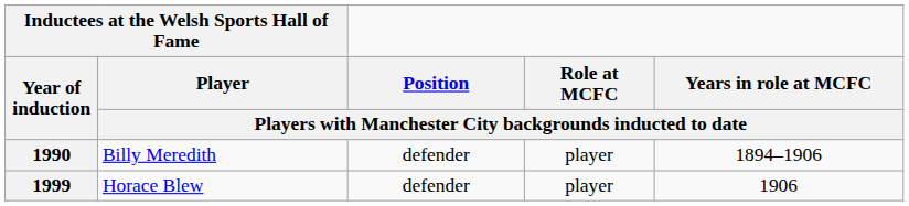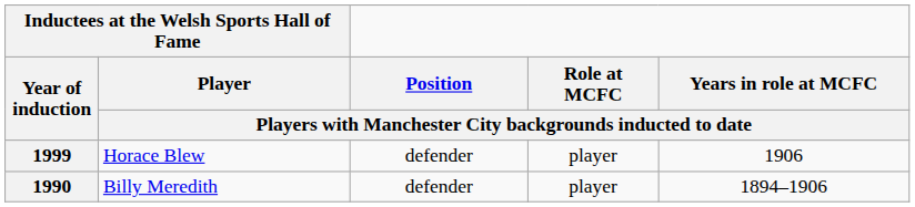rows swapped: 1990 <-> 1999
